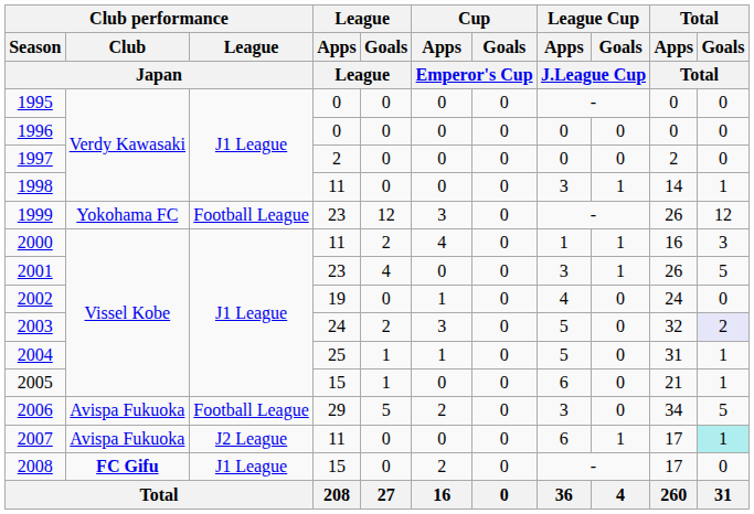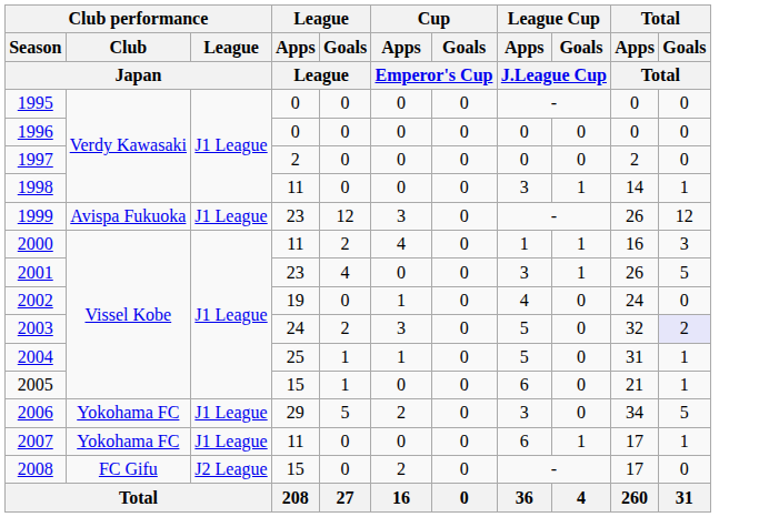1999 | Club performance / Club / Japan: Yokohama FC -> Avispa Fukuoka
1999 | Club performance / League / Japan: Football League -> J1 League
2006 | Club performance / Club / Japan: Avispa Fukuoka -> Yokohama FC
2006 | Club performance / League / Japan: Football League -> J1 League
2007 | Club performance / Club / Japan: Avispa Fukuoka -> Yokohama FC
2007 | Club performance / League / Japan: J2 League -> J1 League
2007 | Total / Goals / Total: paleturquoise background -> no background
2008 | Club performance / Club / Japan: bold -> normal
2008 | Club performance / League / Japan: J1 League -> J2 League
